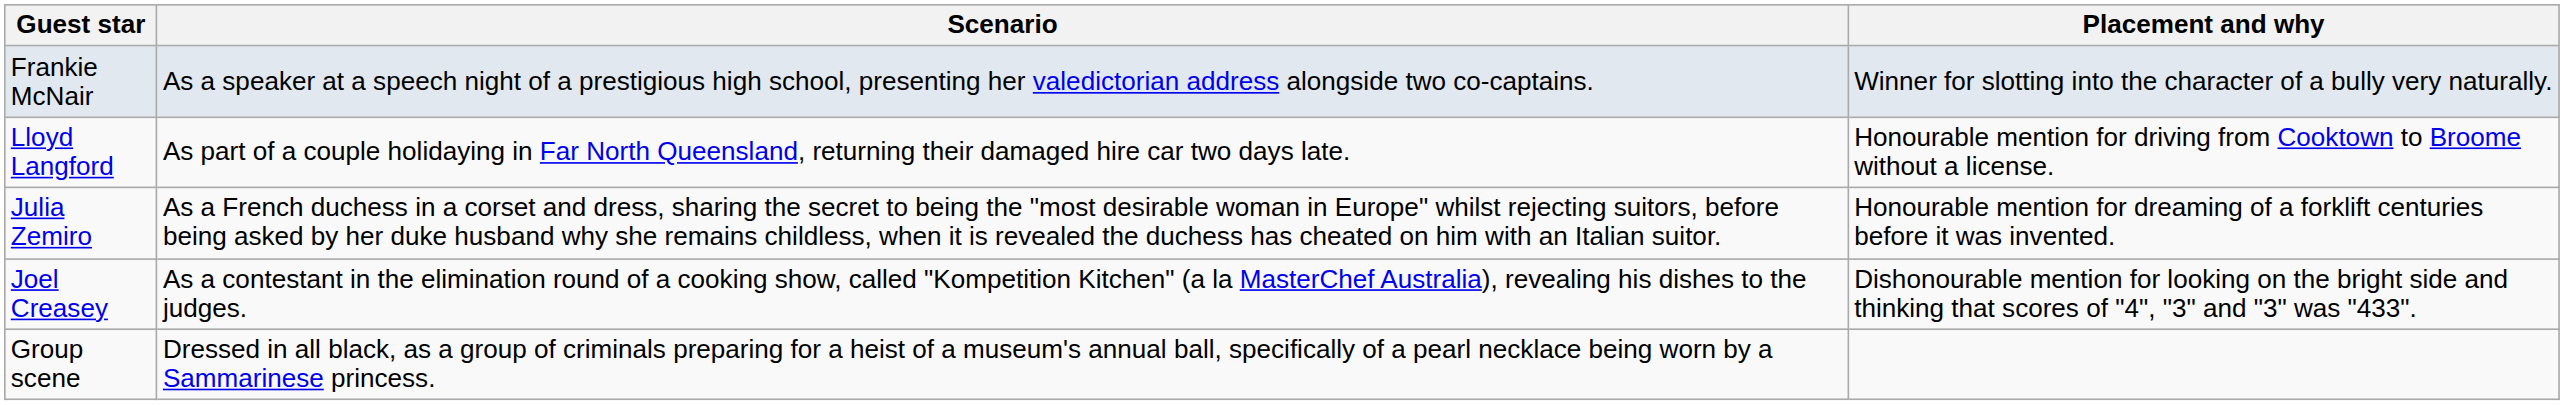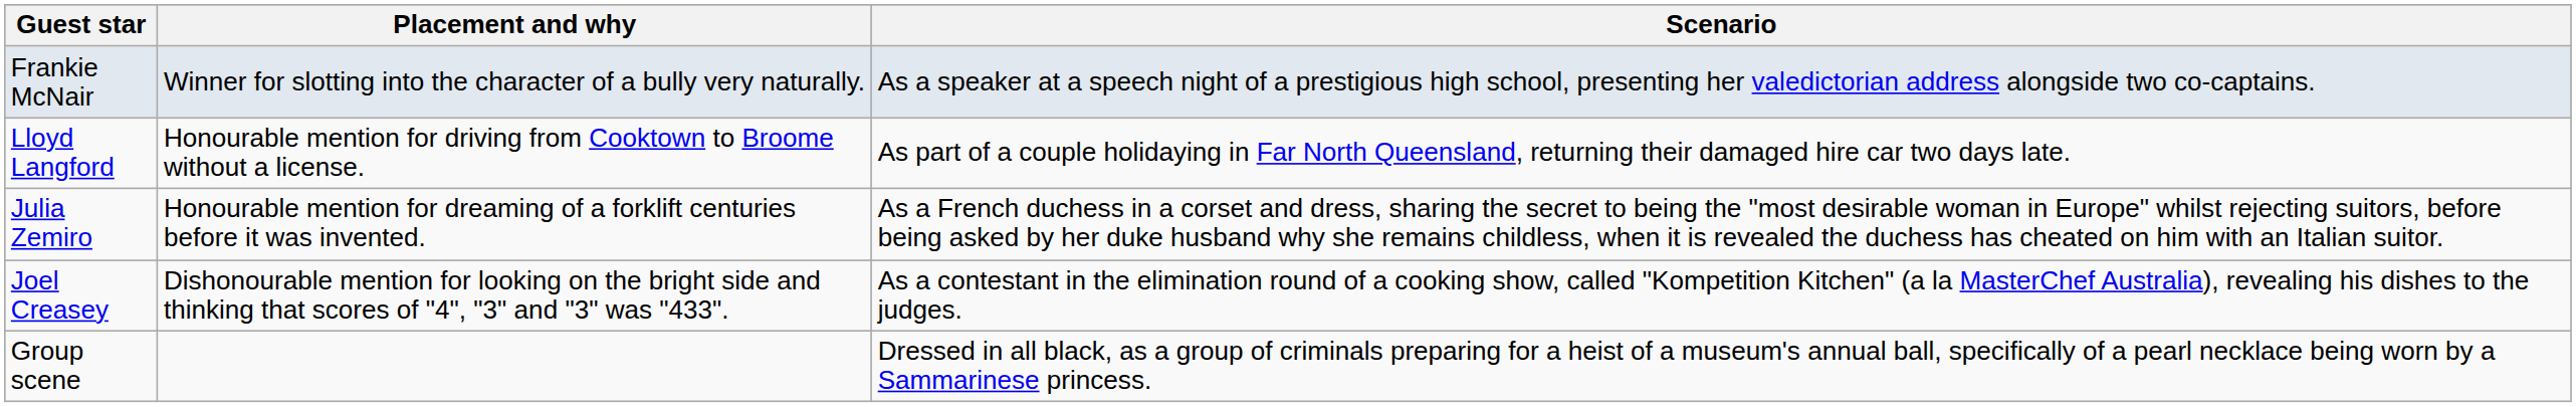columns swapped: Scenario <-> Placement and why
